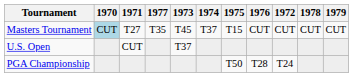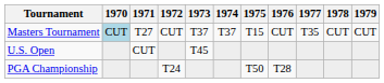columns swapped: 1972 <-> 1977
Masters Tournament | 1973: T45 -> T37
U.S. Open | 1973: T37 -> T45
